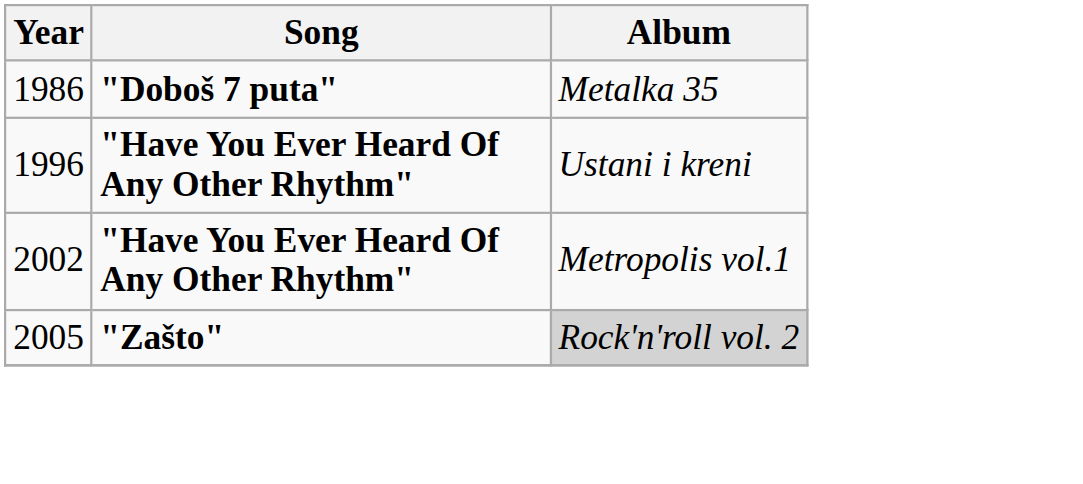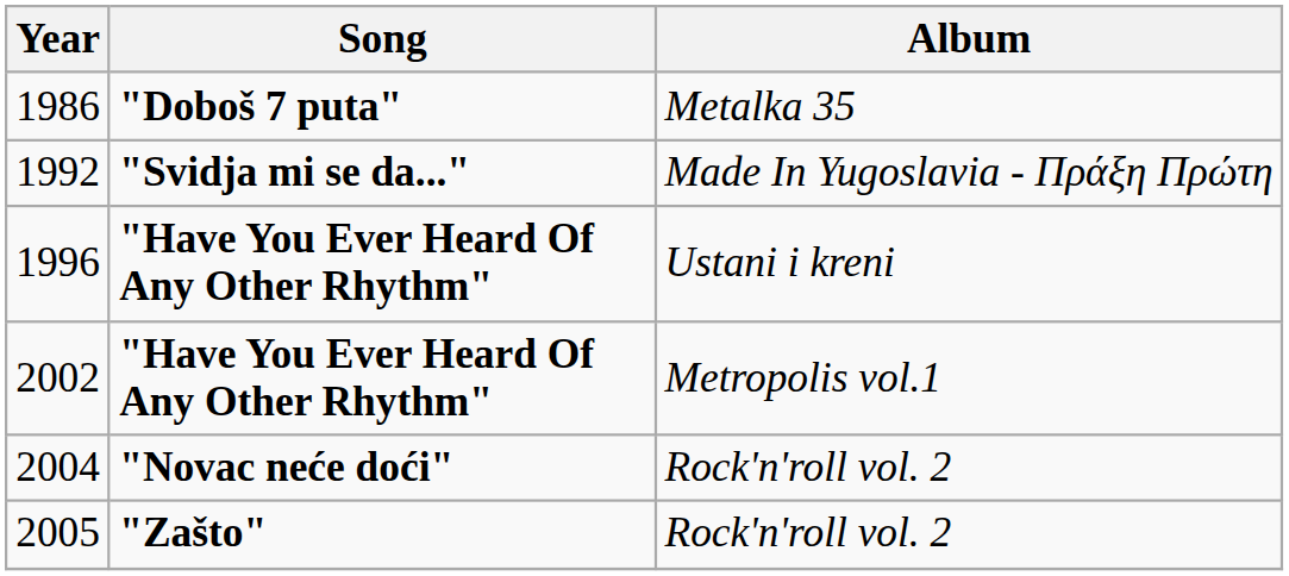+ row: 1992 | "Svidja mi se da..." | Made In Yugoslavia - Πράξη Πρώτη
+ row: 2004 | "Novac neće doći" | Rock'n'roll vol. 2
2005 | Album: lightgrey background -> no background
